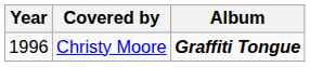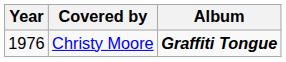Christy Moore | Year: 1996 -> 1976
